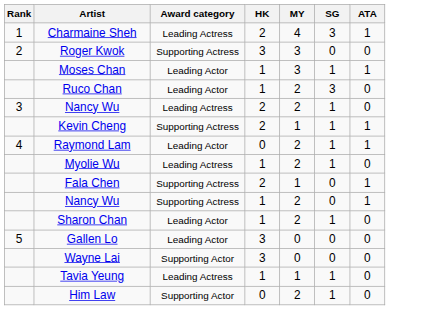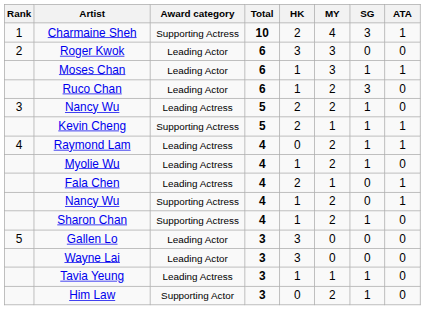+ column: Total | 10 | 6 | 6 | 6 | 5 | 5 | 4 | 4 | 4 | 4 | 4 | 3 | 3 | 3 | 3
Charmaine Sheh | Award category: Leading Actress -> Supporting Actress
Roger Kwok | Award category: Supporting Actress -> Leading Actor
Raymond Lam | Award category: Leading Actor -> Leading Actress
Fala Chen | Award category: Supporting Actress -> Leading Actress
Sharon Chan | Award category: Leading Actor -> Supporting Actress
Wayne Lai | Award category: Supporting Actor -> Leading Actor
